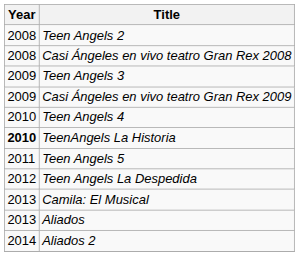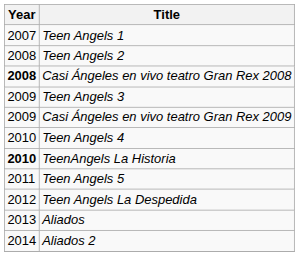+ row: 2007 | Teen Angels 1
Casi Ángeles en vivo teatro Gran Rex 2008 | Year: normal -> bold
- row: 2013 | Camila: El Musical
